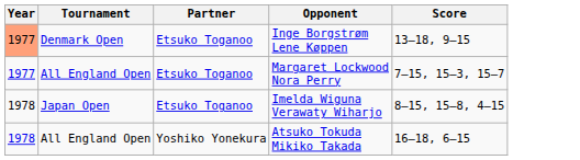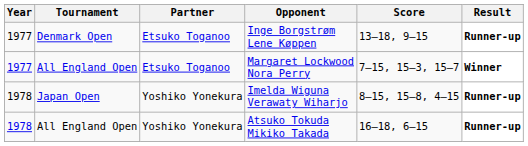+ column: Result | Runner-up | Winner | Runner-up | Runner-up
Inge Borgstrøm Lene Køppen | Year: lightsalmon background -> no background
Imelda Wiguna Verawaty Wiharjo | Partner: Etsuko Toganoo -> Yoshiko Yonekura
